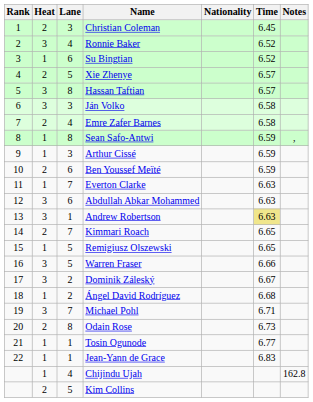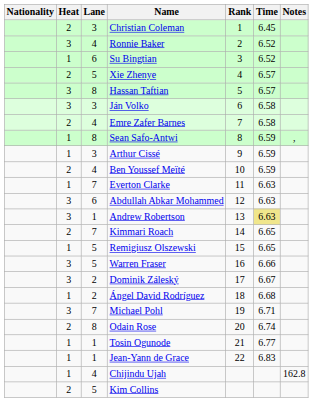columns swapped: Rank <-> Nationality
Ben Youssef Meïté | Lane: 6 -> 4
Odain Rose | Time: 6.73 -> 6.74
